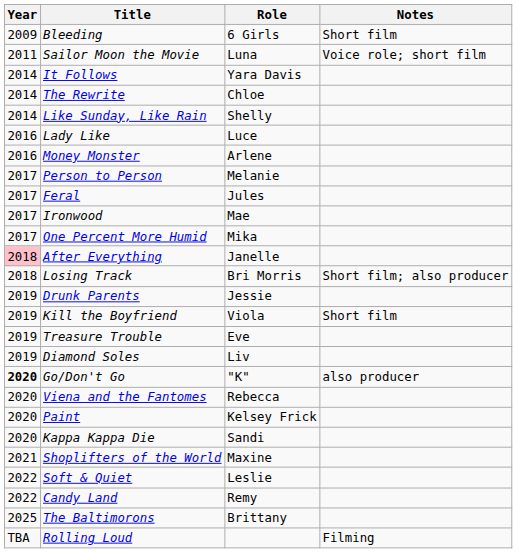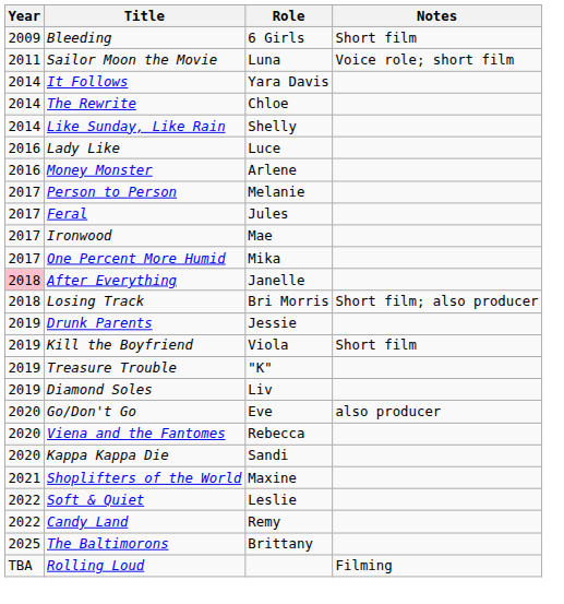Treasure Trouble | Role: Eve -> "K"
Go/Don't Go | Year: bold -> normal
Go/Don't Go | Role: "K" -> Eve
- row: 2020 | Paint | Kelsey Frick
